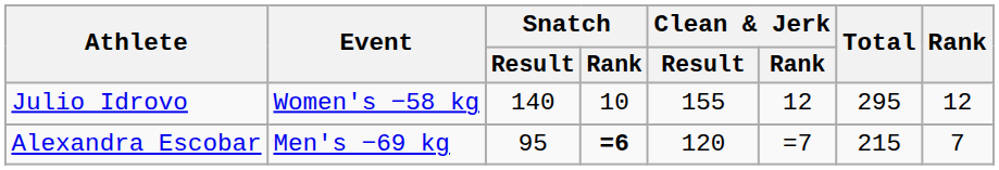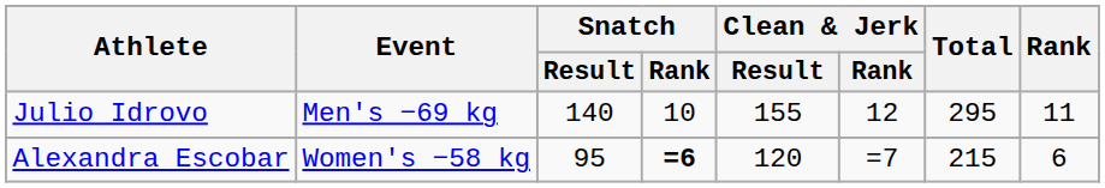Julio Idrovo | Event: Women's −58 kg -> Men's −69 kg
Julio Idrovo | Rank: 12 -> 11
Alexandra Escobar | Event: Men's −69 kg -> Women's −58 kg
Alexandra Escobar | Rank: 7 -> 6
